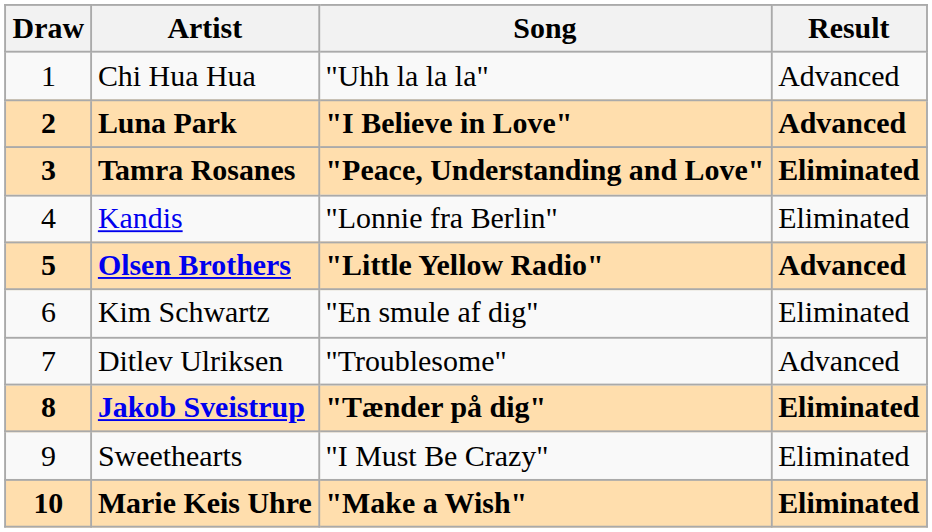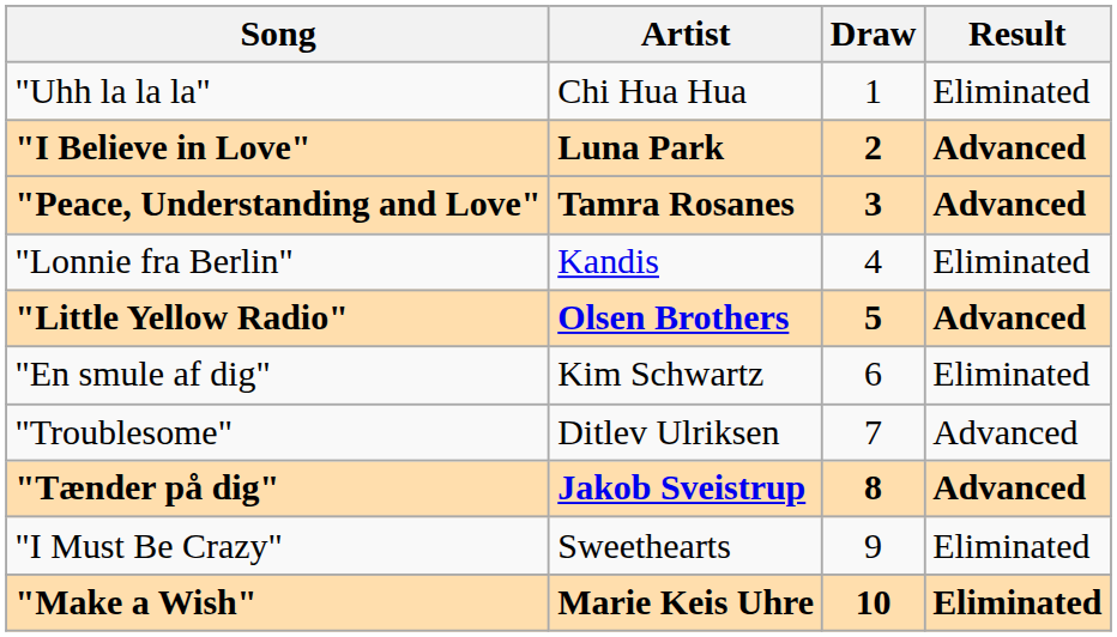columns swapped: Draw <-> Song
Chi Hua Hua | Result: Advanced -> Eliminated
Tamra Rosanes | Result: Eliminated -> Advanced
Jakob Sveistrup | Result: Eliminated -> Advanced
